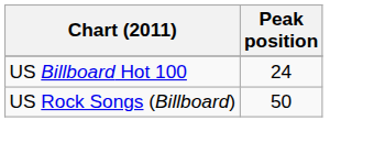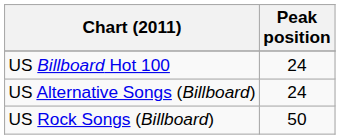+ row: US Alternative Songs (Billboard) | 24
